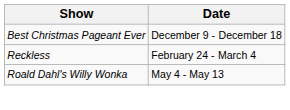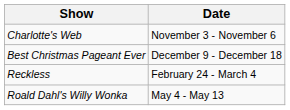+ row: Charlotte's Web | November 3 - November 6
